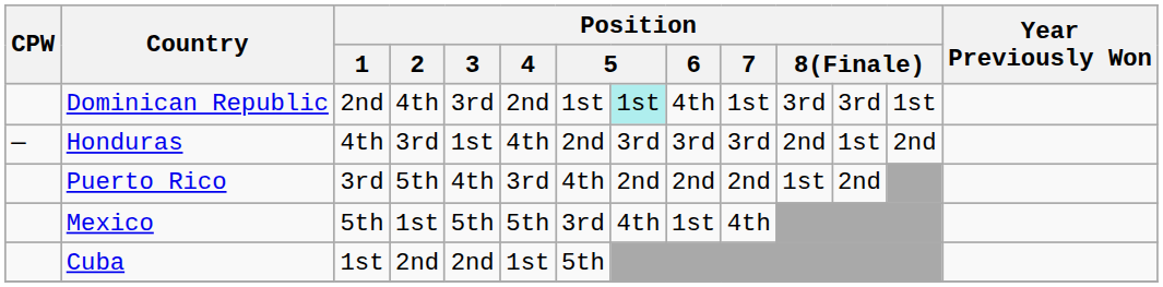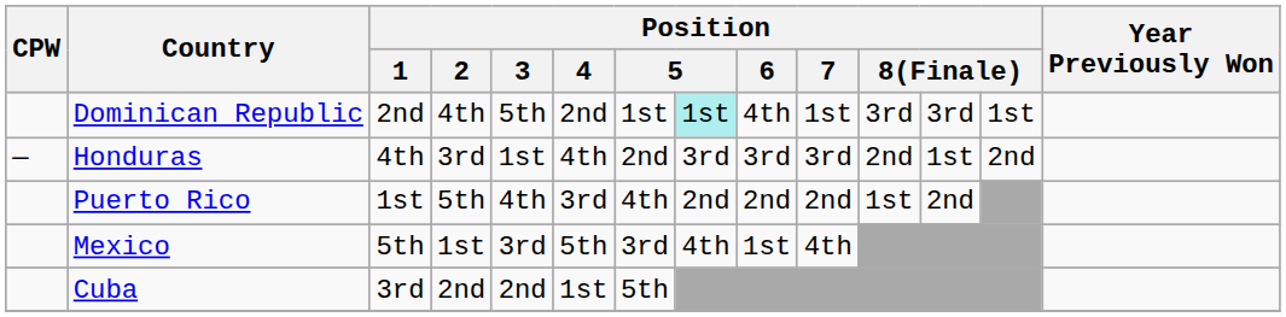Dominican Republic | Position / 3: 3rd -> 5th
Puerto Rico | Position / 1: 3rd -> 1st
Mexico | Position / 3: 5th -> 3rd
Cuba | Position / 1: 1st -> 3rd
